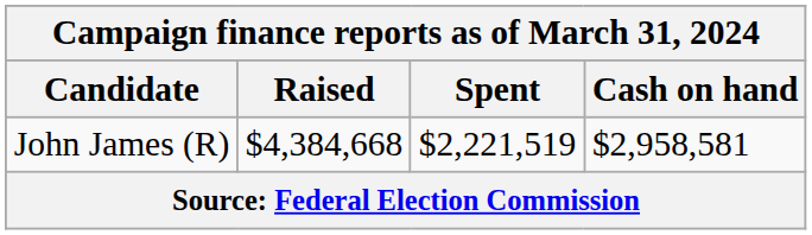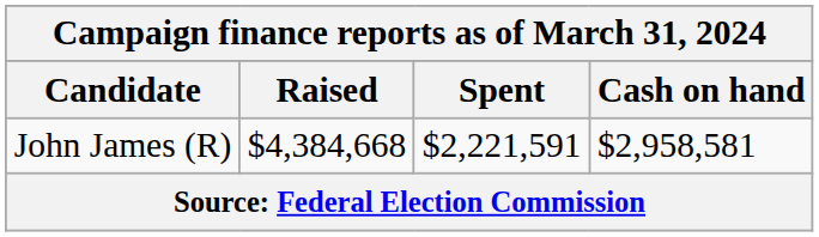John James (R) | Spent: $2,221,519 -> $2,221,591
